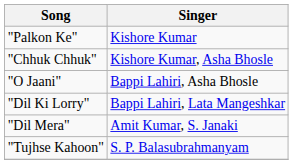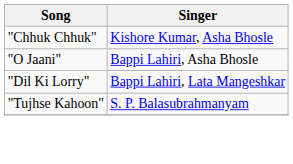- row: "Palkon Ke" | Kishore Kumar
- row: "Dil Mera" | Amit Kumar, S. Janaki
